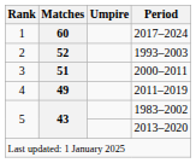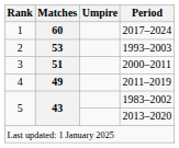1993–2003 | Matches: 52 -> 53
